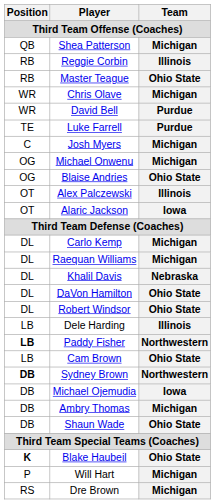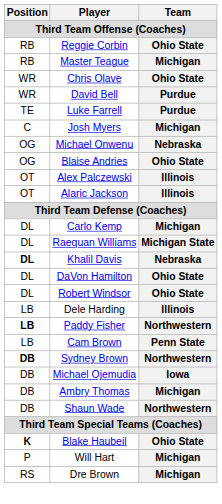- row: QB | Shea Patterson | Michigan
Reggie Corbin | Team: Illinois -> Ohio State
Master Teague | Team: Ohio State -> Michigan
Chris Olave | Team: Michigan -> Ohio State
Michael Onwenu | Team: Michigan -> Nebraska
Alaric Jackson | Team: Iowa -> Illinois
Raequan Williams | Team: Michigan -> Michigan State
Khalil Davis | Position: normal -> bold
Cam Brown | Team: Ohio State -> Penn State
Shaun Wade | Team: Ohio State -> Northwestern
